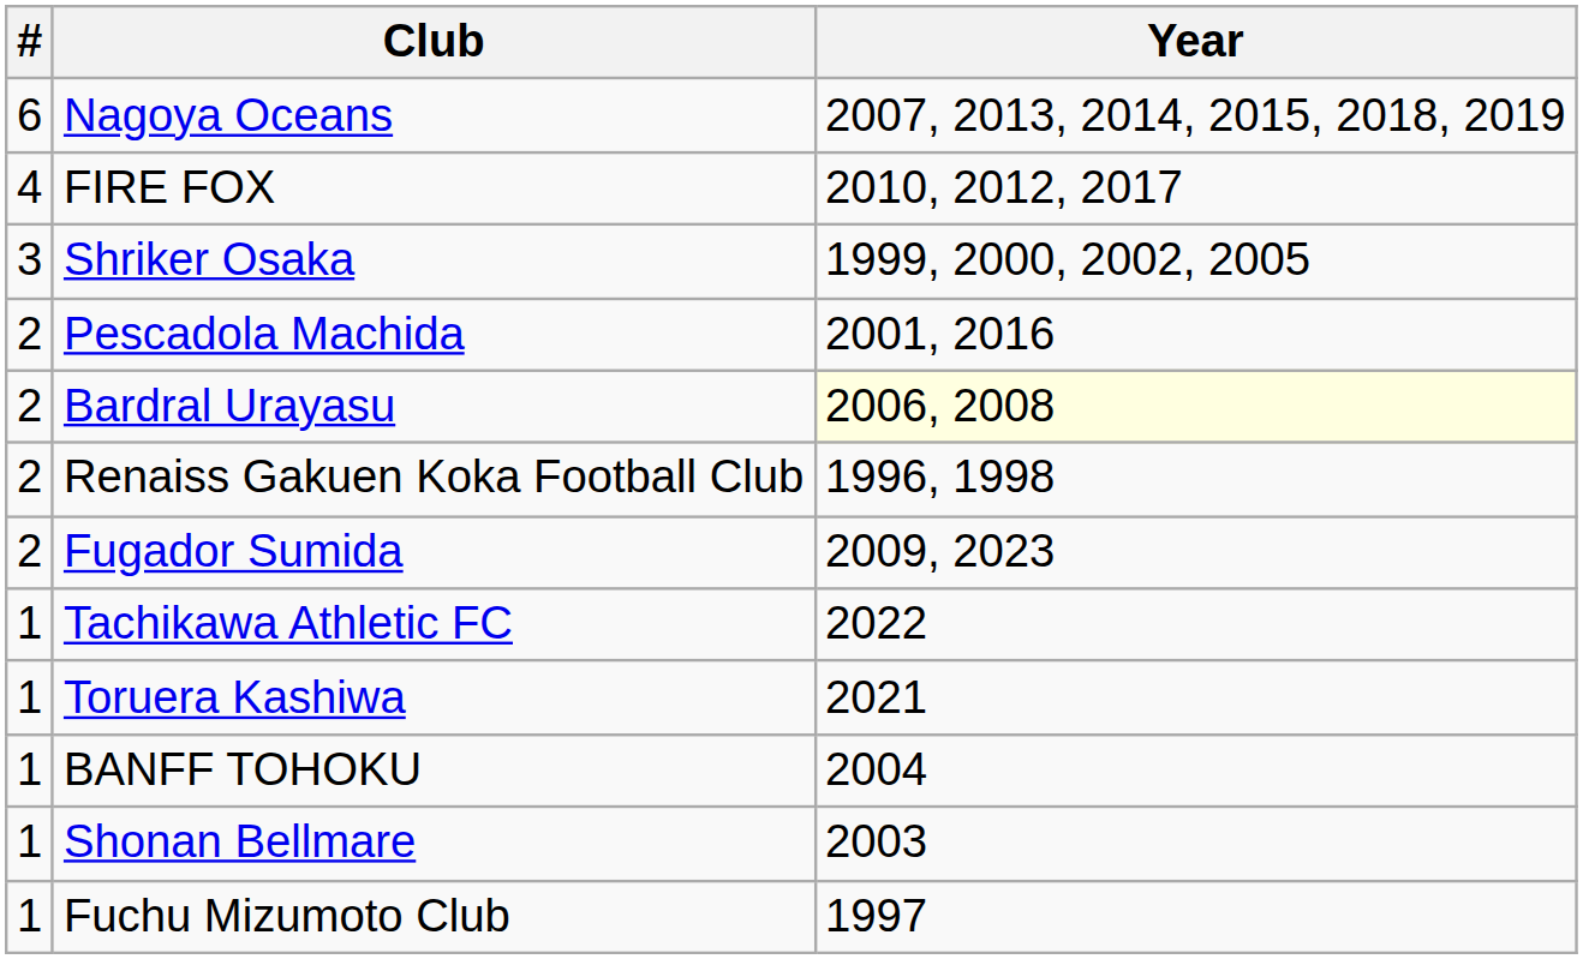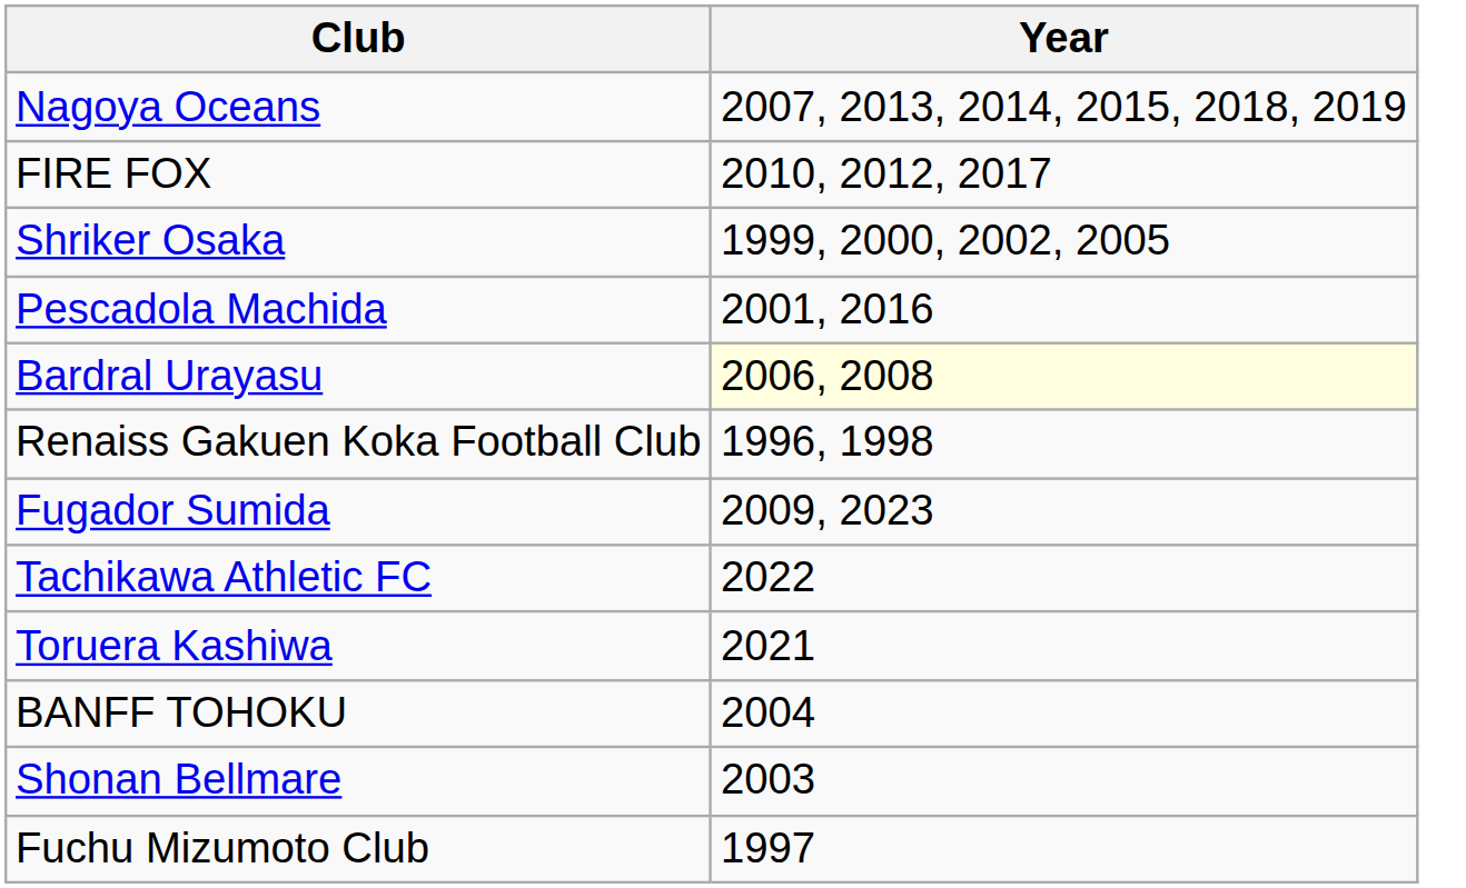- column: # | 6 | 4 | 3 | 2 | 2 | 2 | 2 | 1 | 1 | 1 | 1 | 1
